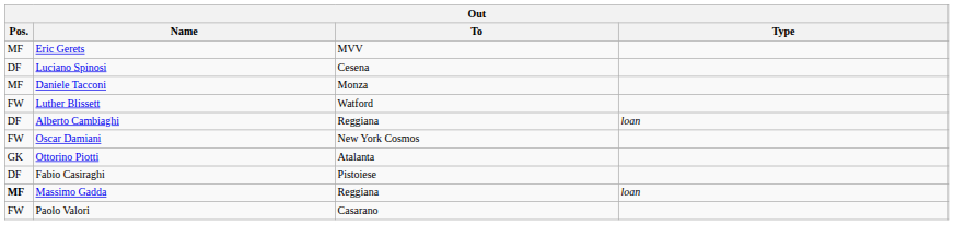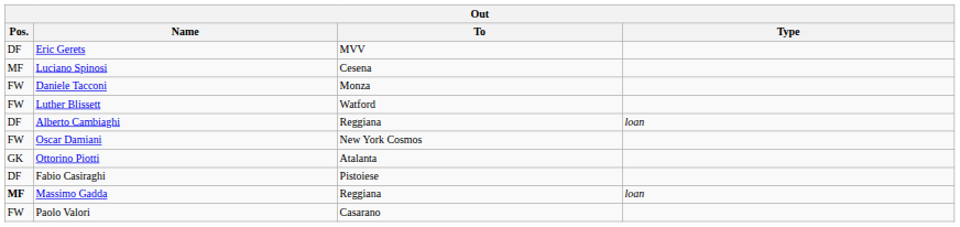Eric Gerets | Pos.: MF -> DF
Luciano Spinosi | Pos.: DF -> MF
Daniele Tacconi | Pos.: MF -> FW
